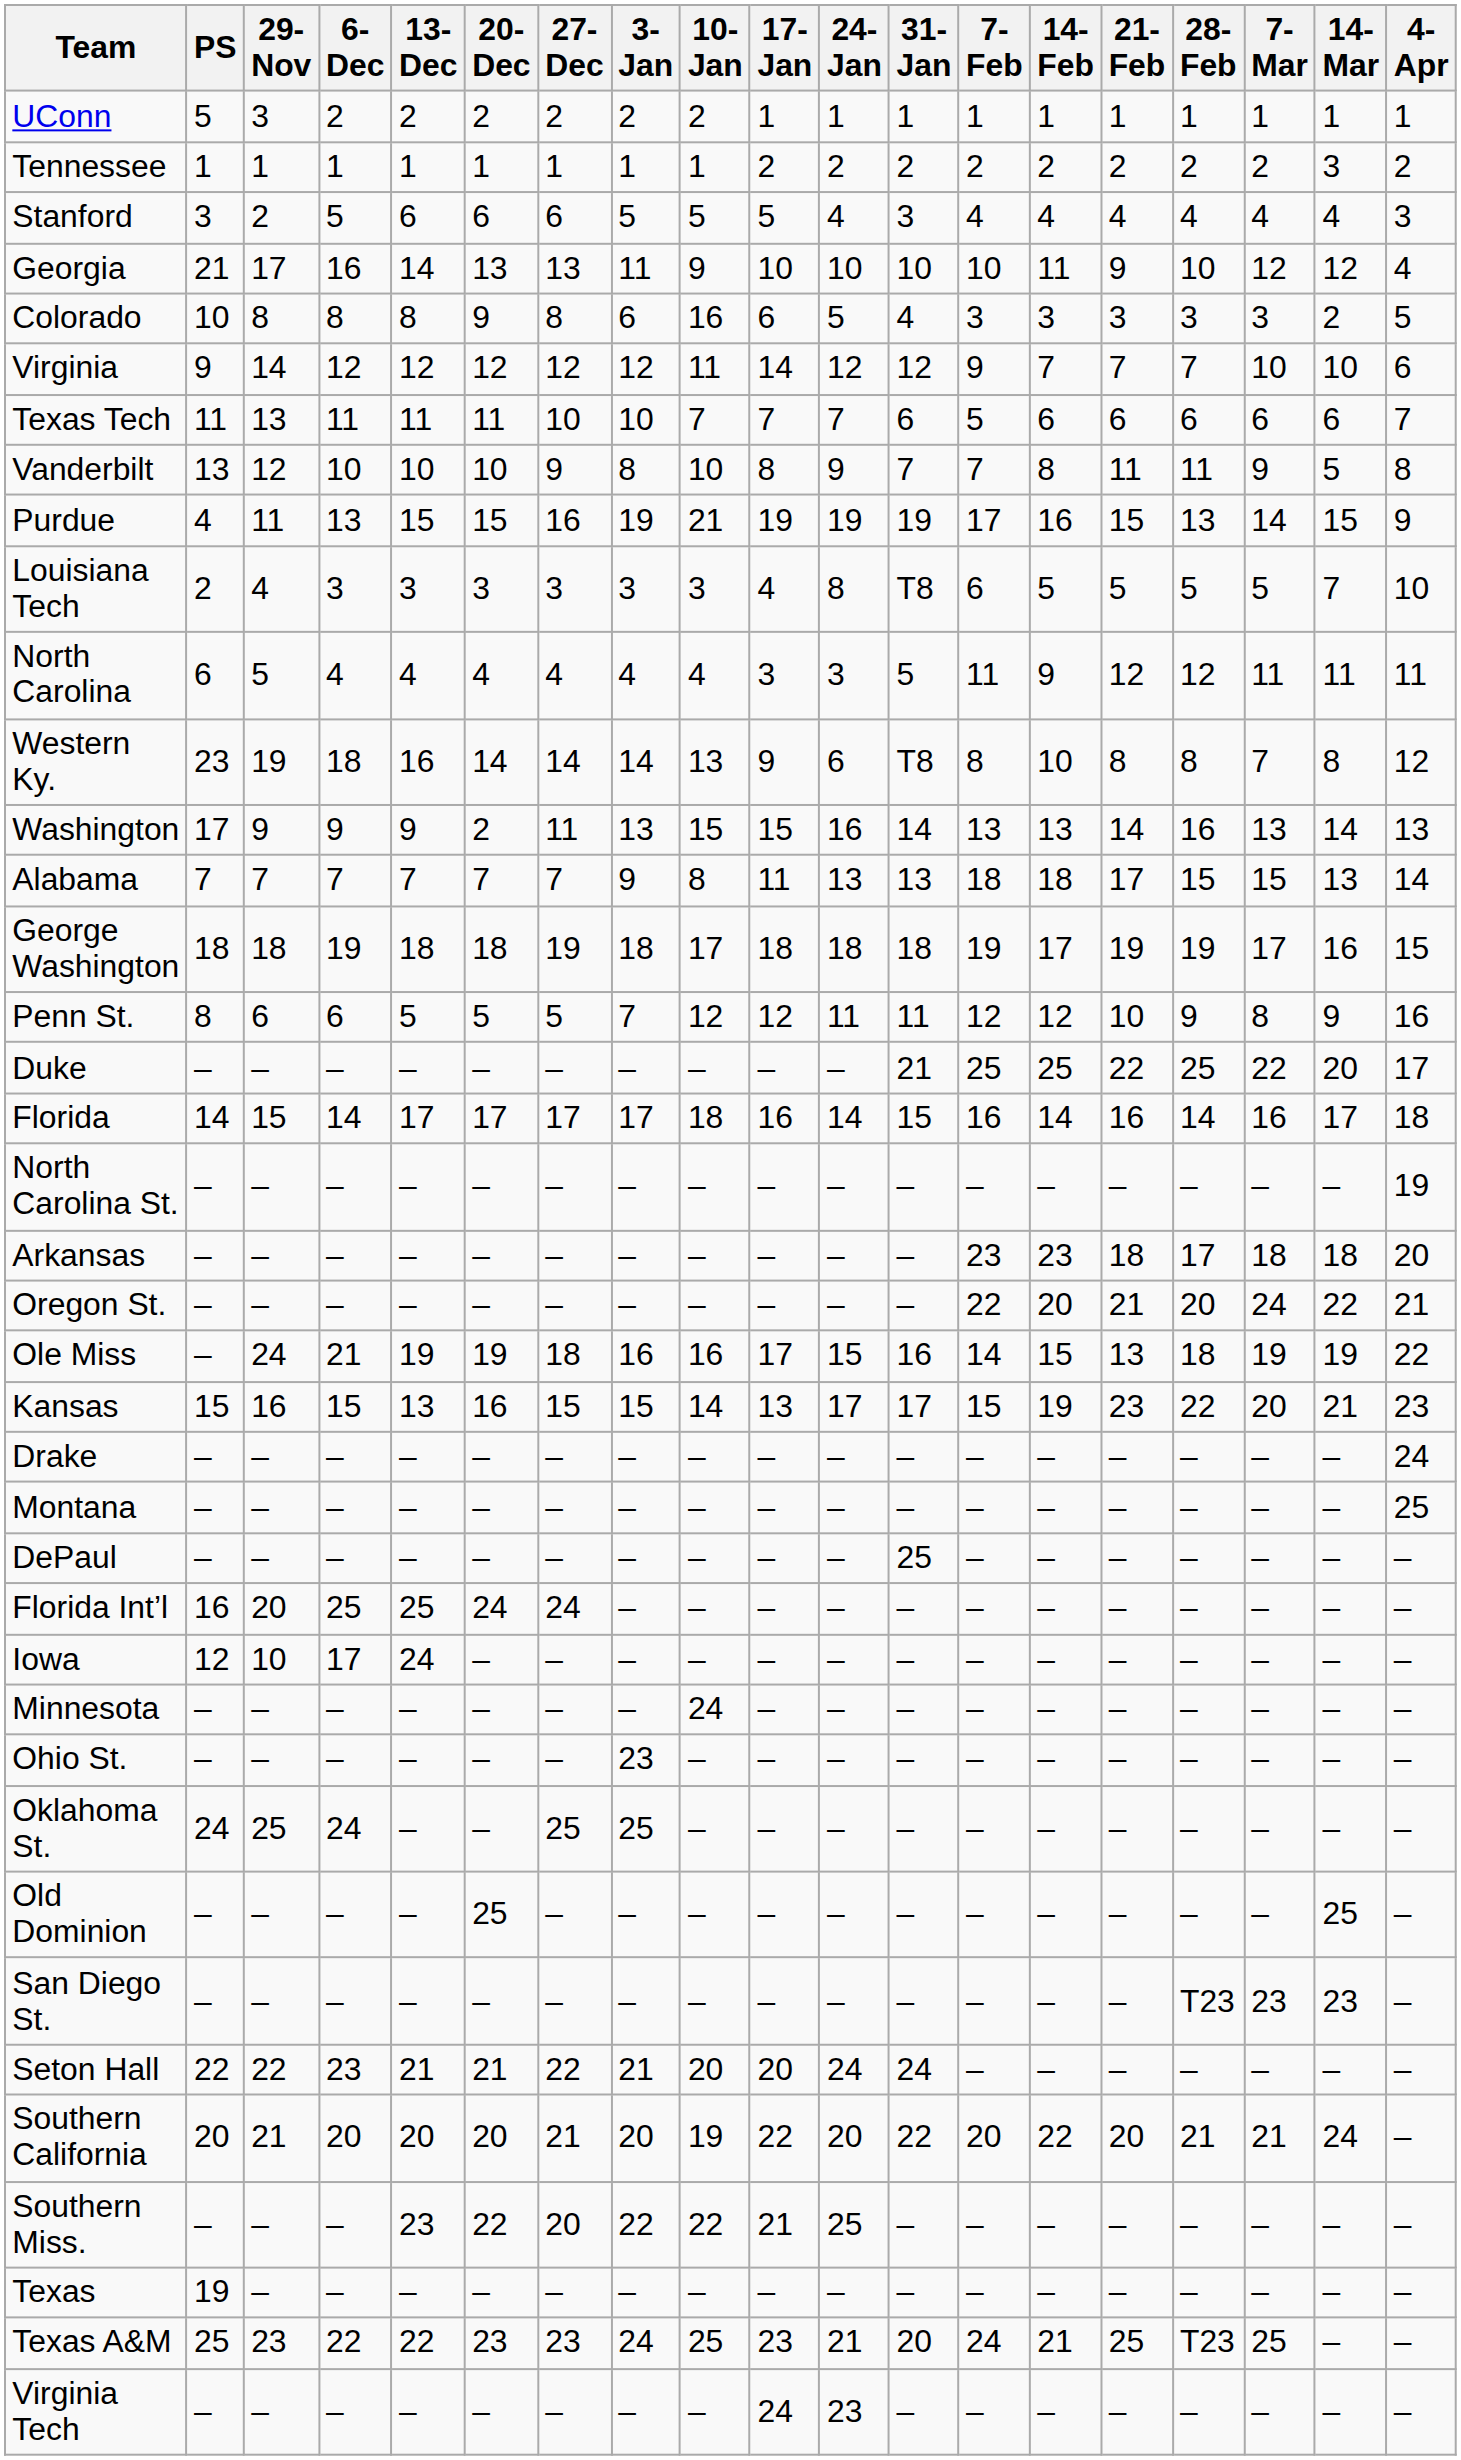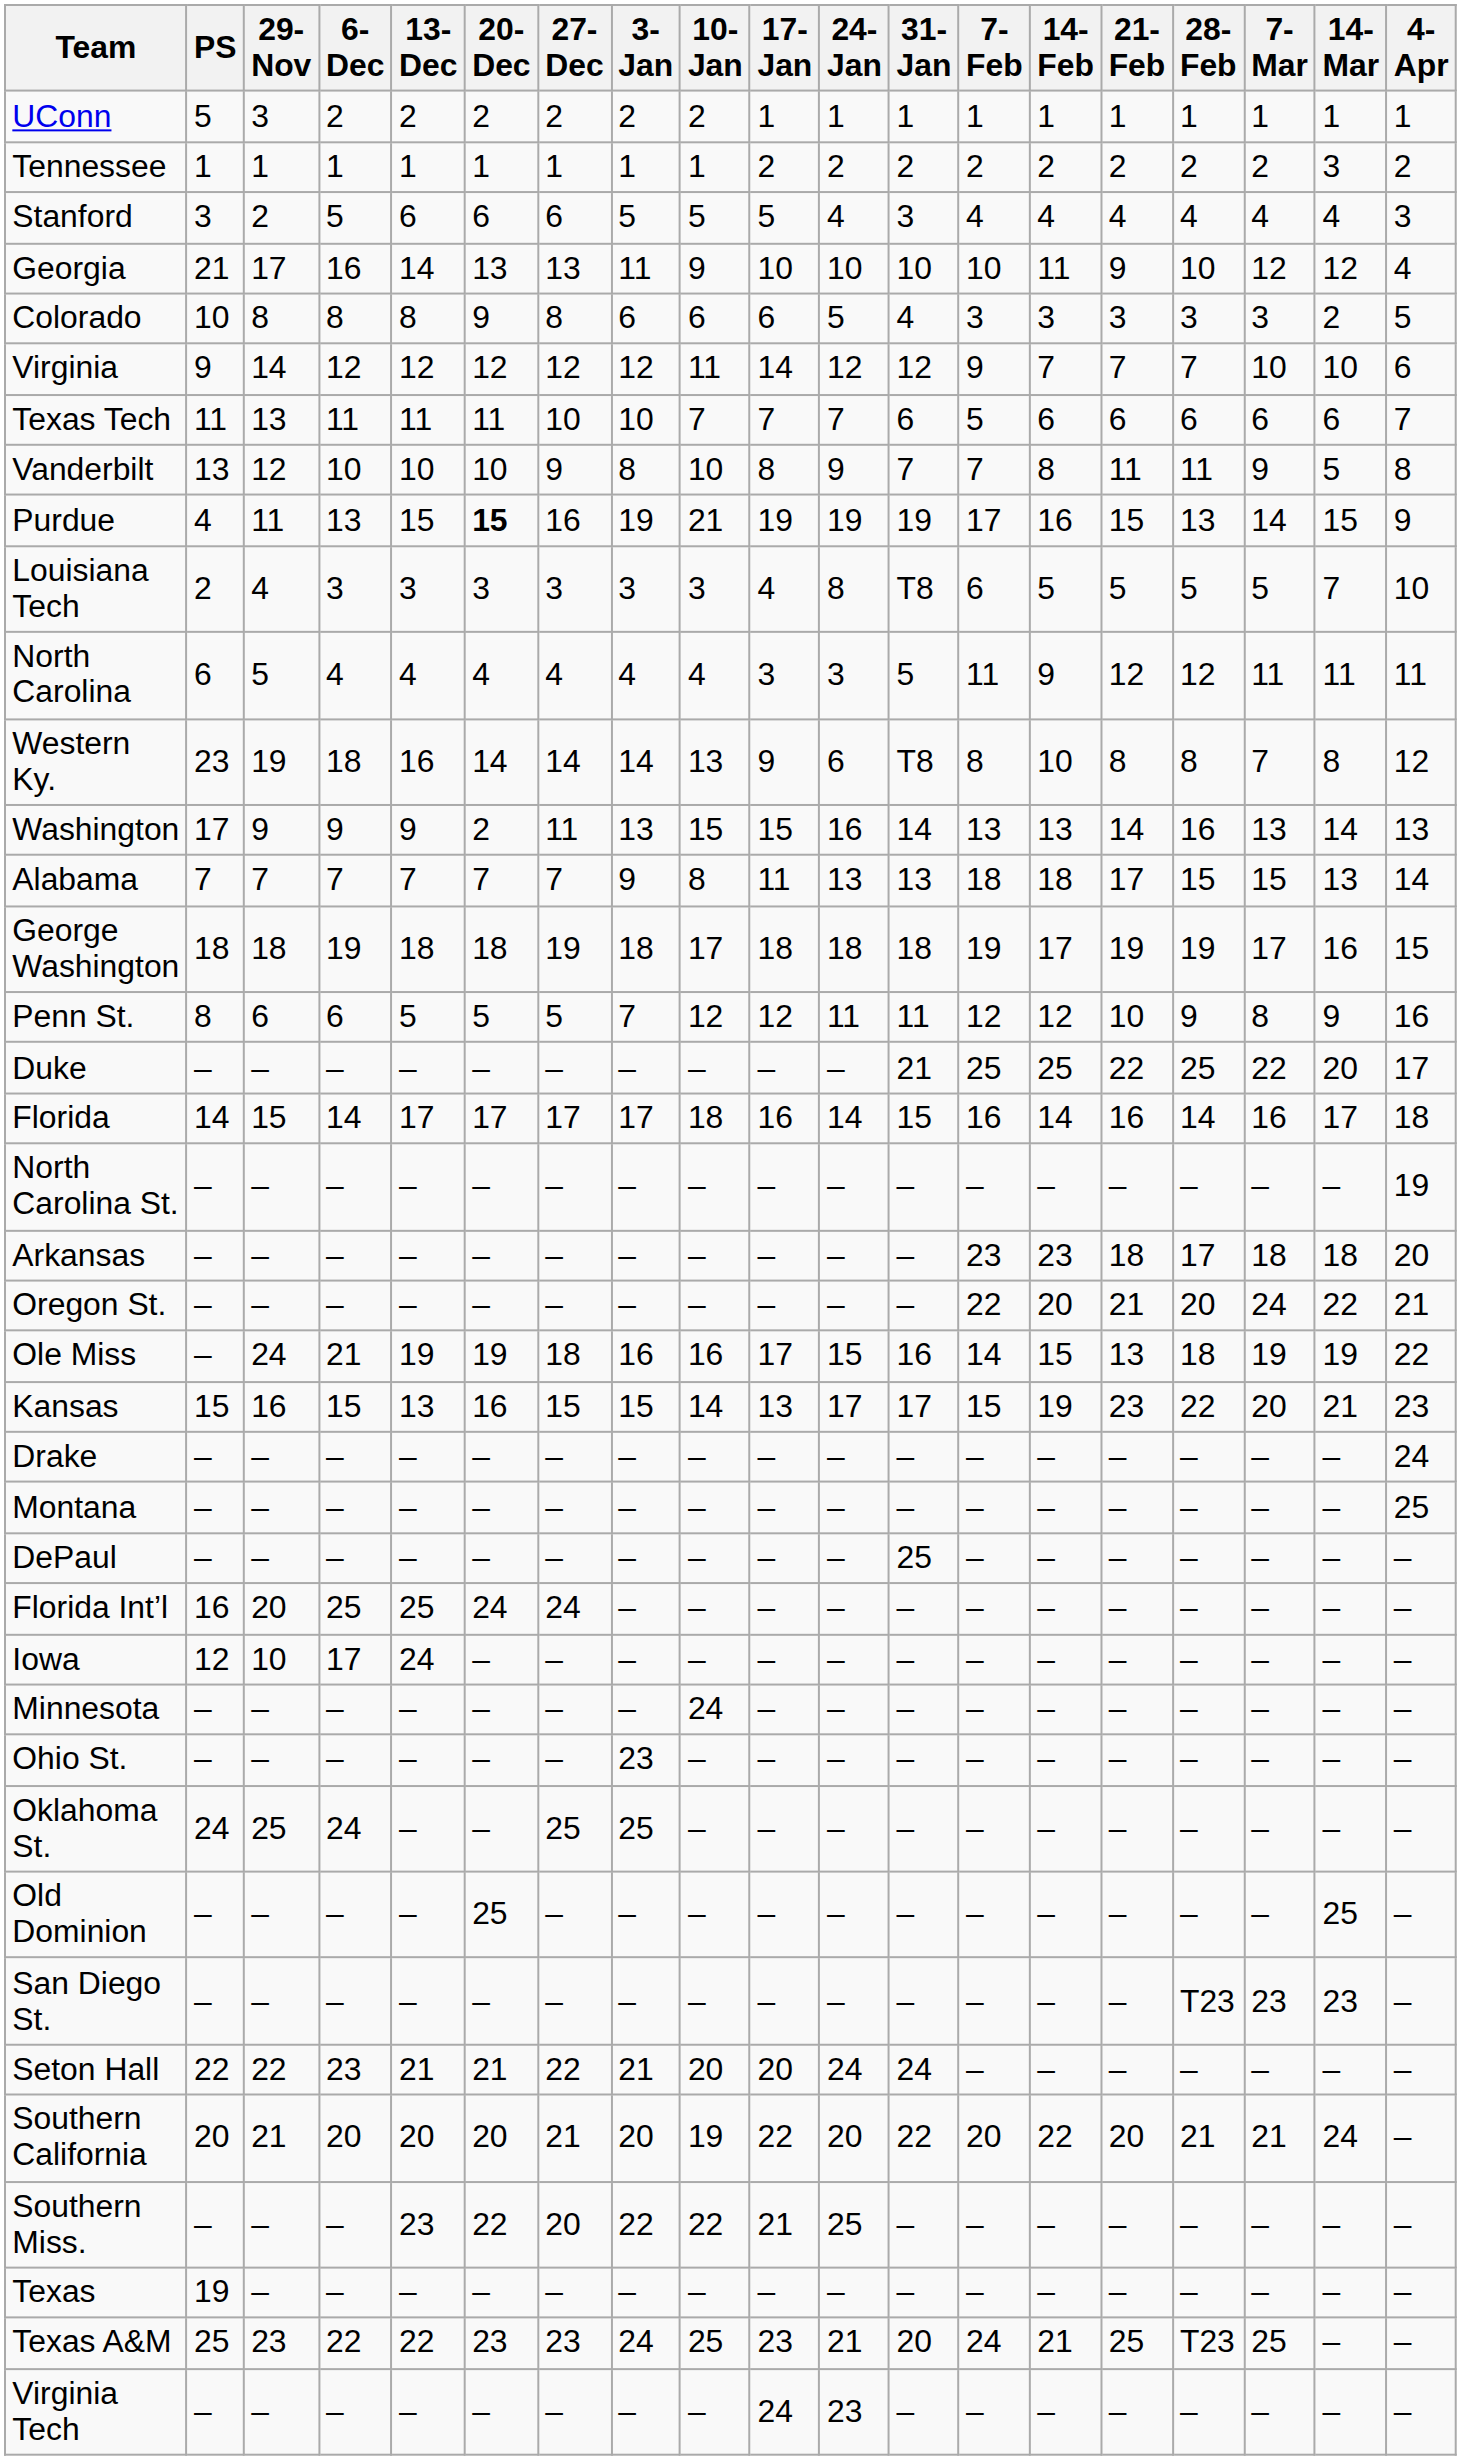Colorado | 10-Jan: 16 -> 6
Purdue | 20-Dec: normal -> bold
